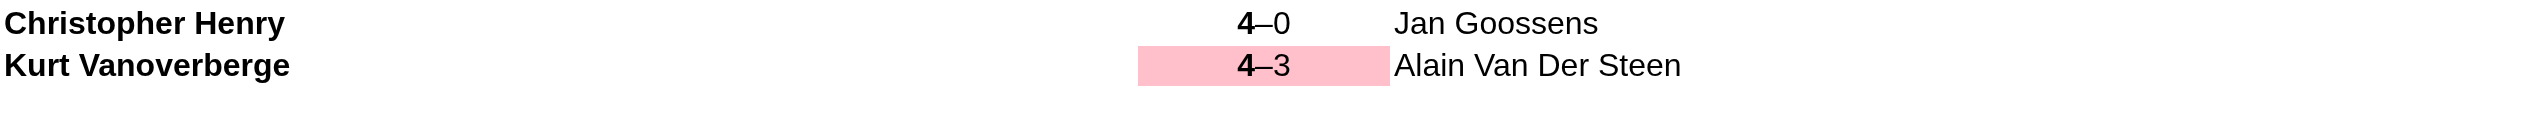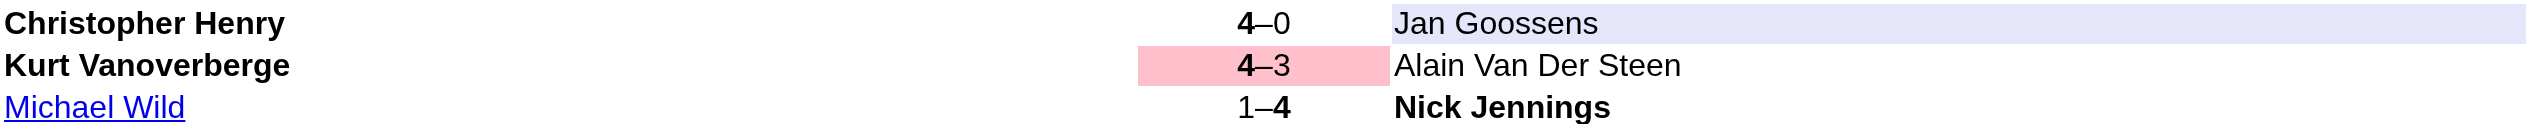Christopher Henry | column 3: no background -> lavender background
+ row: Michael Wild | 1–4 | Nick Jennings
